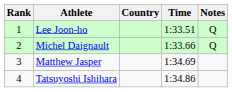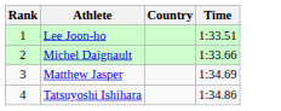- column: Notes | Q | Q
